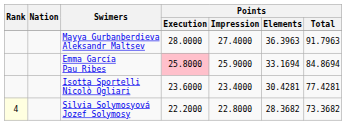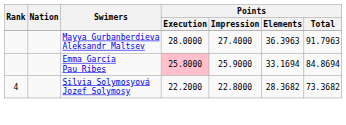- row: Isotta Sportelli Nicolò Ogliari | 23.6000 | 23.4000 | 30.4281 | 77.4281
Silvia Solymosyová Jozef Solymosy | Rank: lightyellow background -> no background
